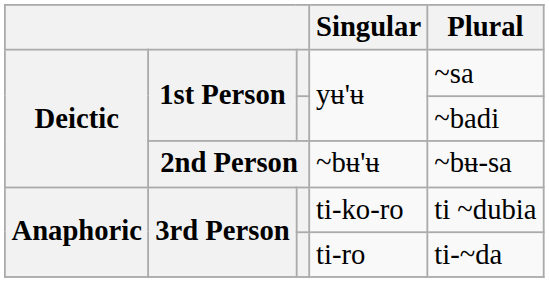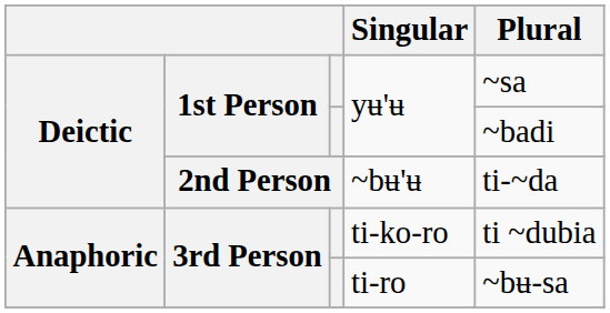~bʉ'ʉ | Plural: ~bʉ-sa -> ti-~da
ti-ro | Plural: ti-~da -> ~bʉ-sa
